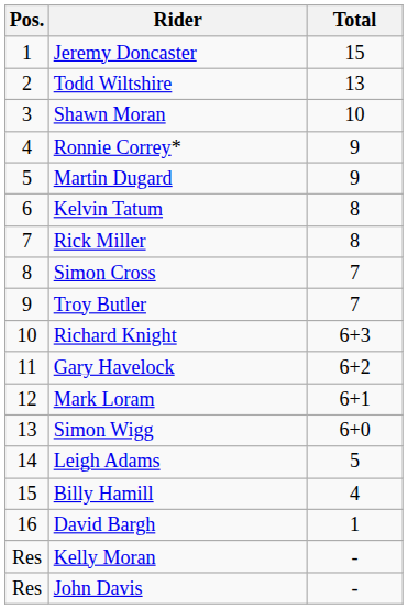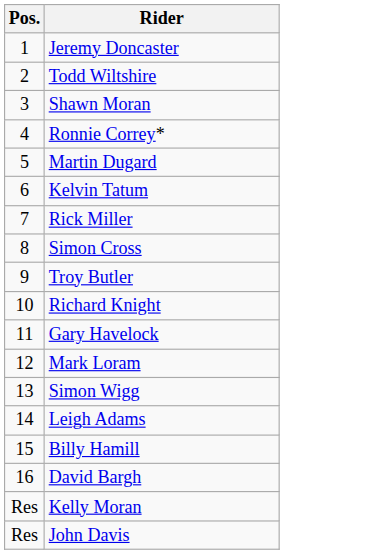- column: Total | 15 | 13 | 10 | 9 | 9 | 8 | 8 | 7 | 7 | 6+3 | 6+2 | 6+1 | 6+0 | 5 | 4 | 1 | - | -
